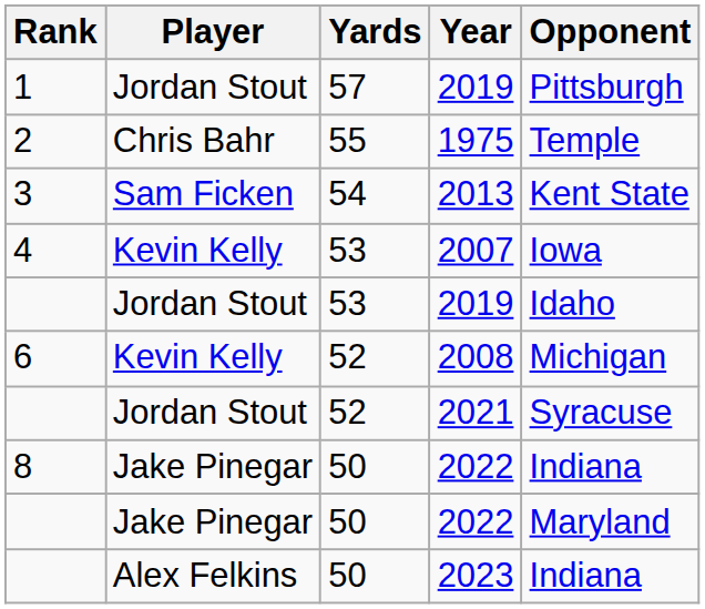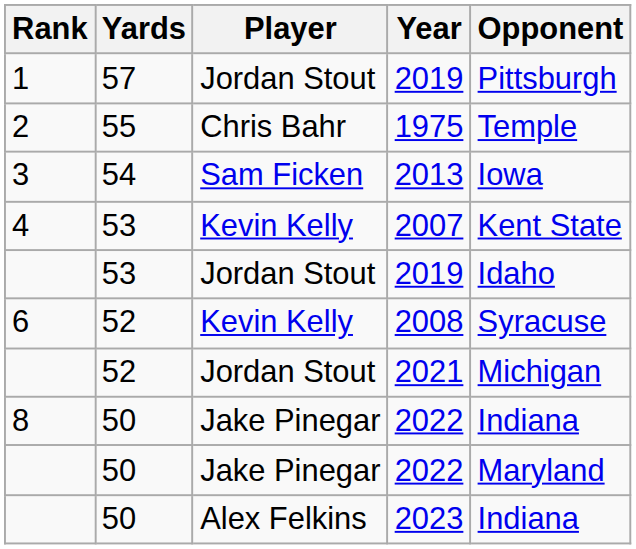columns swapped: Player <-> Yards
2013 | Opponent: Kent State -> Iowa
2007 | Opponent: Iowa -> Kent State
2008 | Opponent: Michigan -> Syracuse
2021 | Opponent: Syracuse -> Michigan
